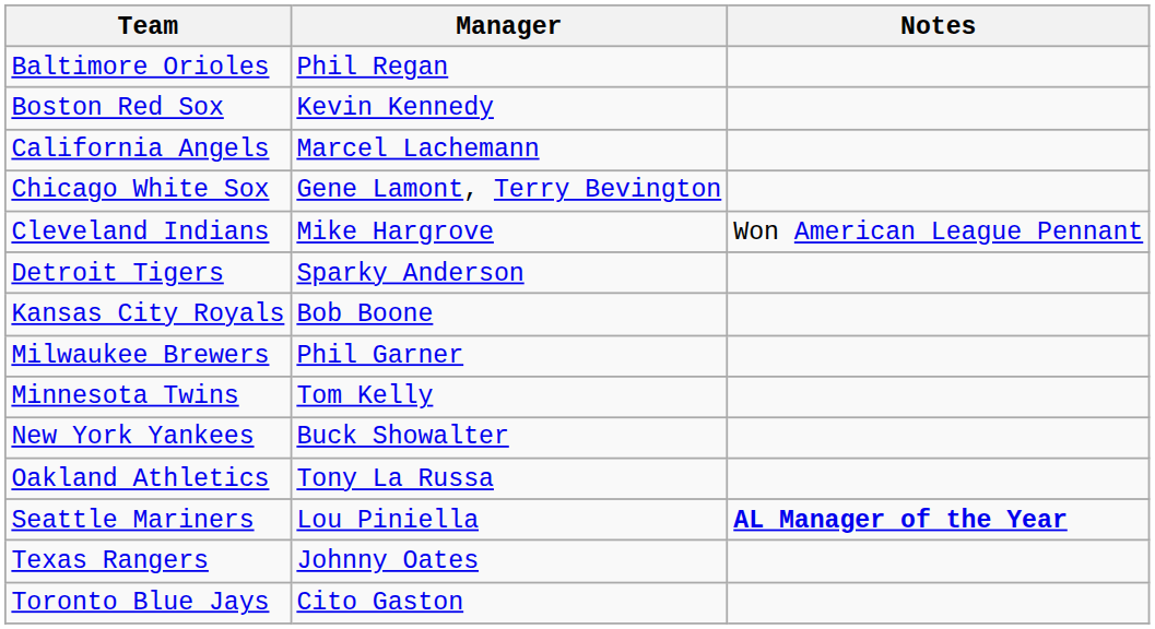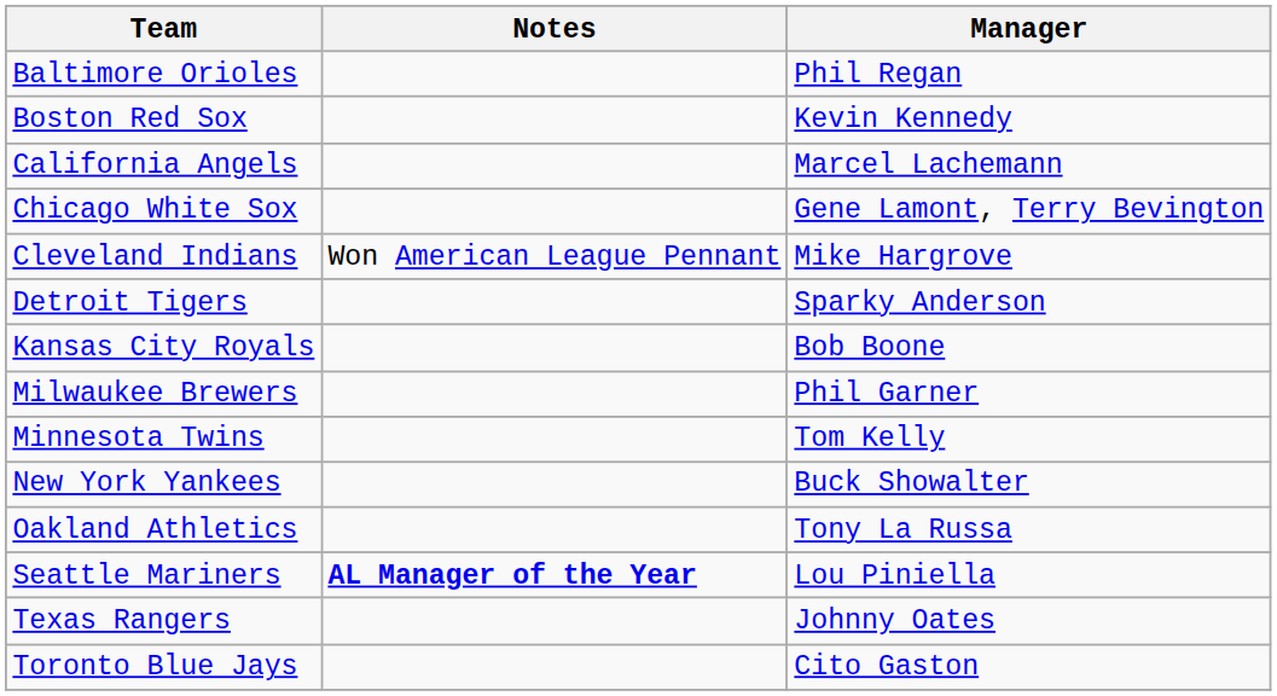columns swapped: Manager <-> Notes
